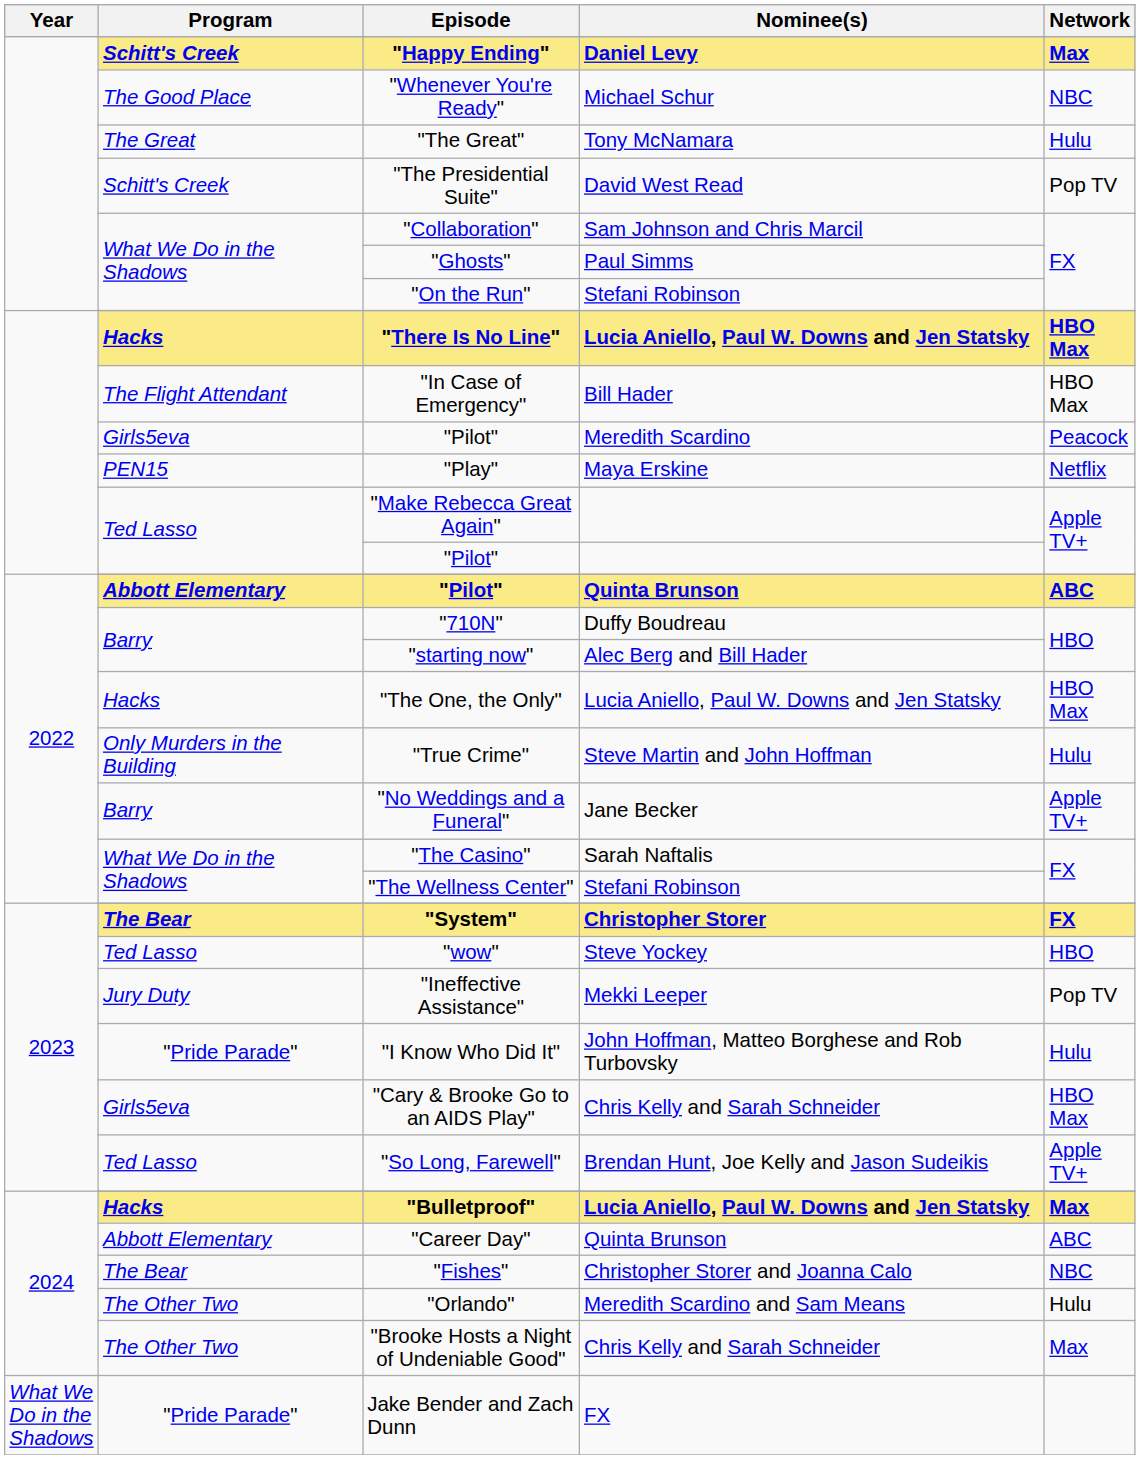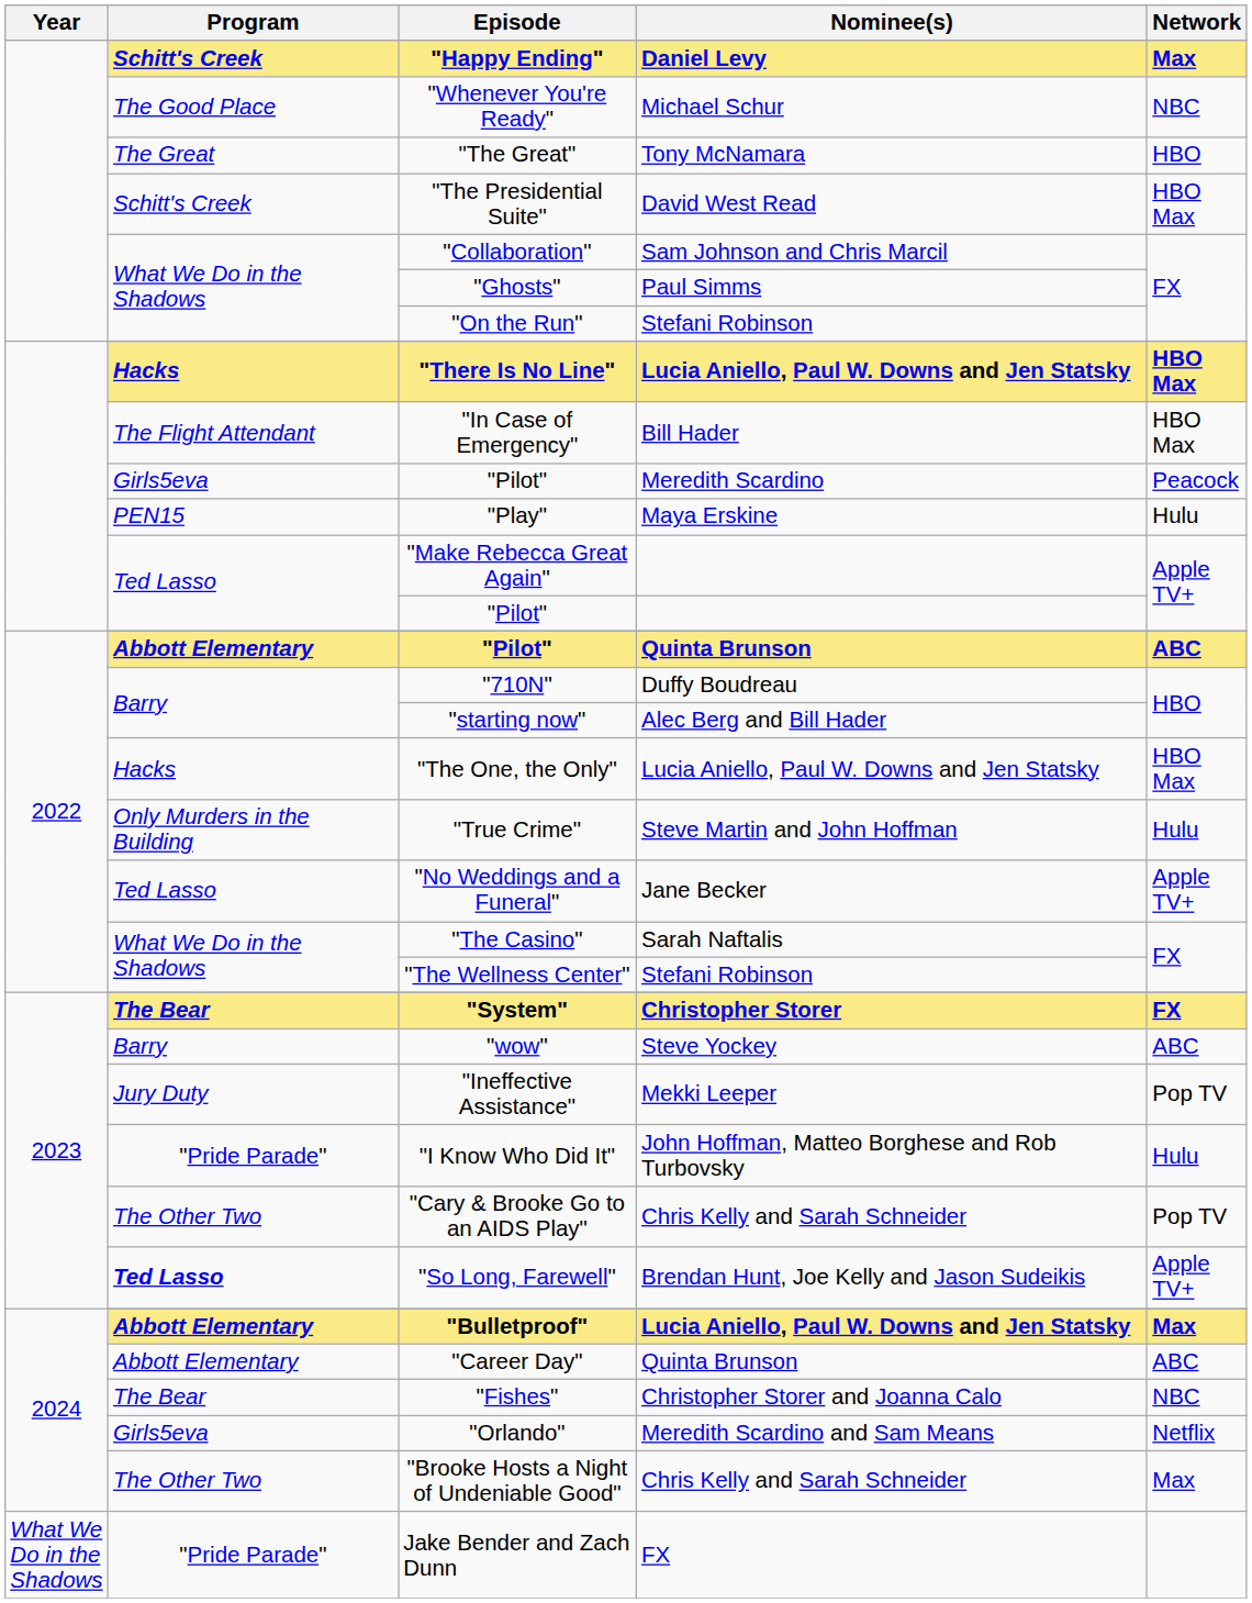"The Great" | Network: Hulu -> HBO
"The Presidential Suite" | Network: Pop TV -> HBO Max
"Play" | Network: Netflix -> Hulu
"No Weddings and a Funeral" | Program: Barry -> Ted Lasso
"wow" | Program: Ted Lasso -> Barry
"wow" | Network: HBO -> ABC
"Cary & Brooke Go to an AIDS Play" | Program: Girls5eva -> The Other Two
"Cary & Brooke Go to an AIDS Play" | Network: HBO Max -> Pop TV
"So Long, Farewell" | Program: normal -> bold
"Bulletproof" | Program: Hacks -> Abbott Elementary
"Orlando" | Program: The Other Two -> Girls5eva
"Orlando" | Network: Hulu -> Netflix
